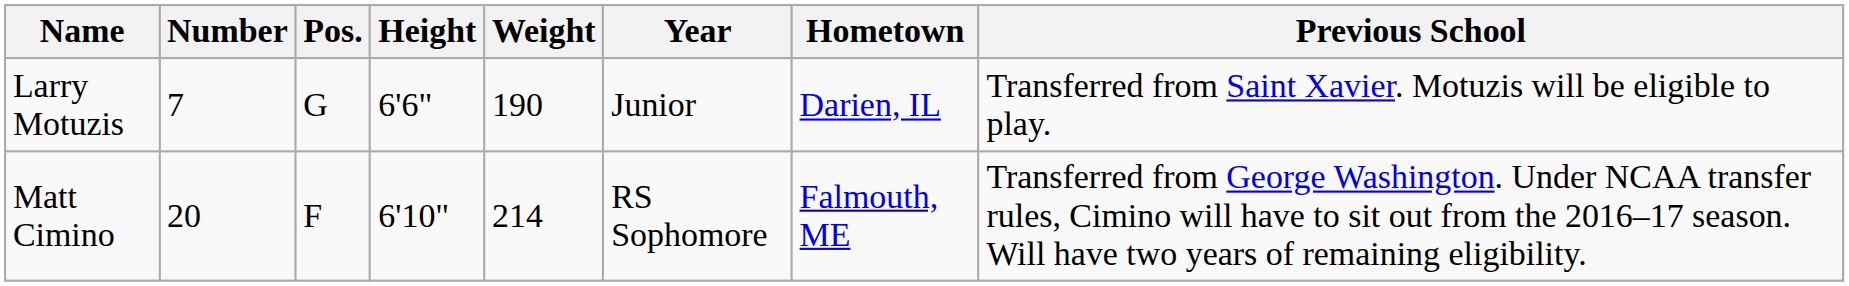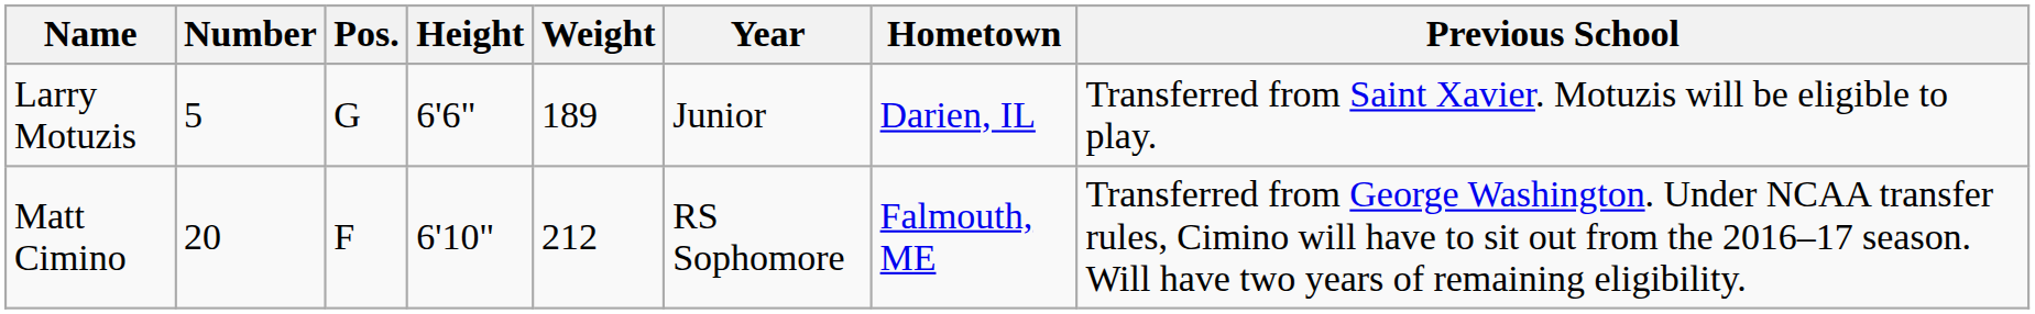Larry Motuzis | Number: 7 -> 5
Larry Motuzis | Weight: 190 -> 189
Matt Cimino | Weight: 214 -> 212
